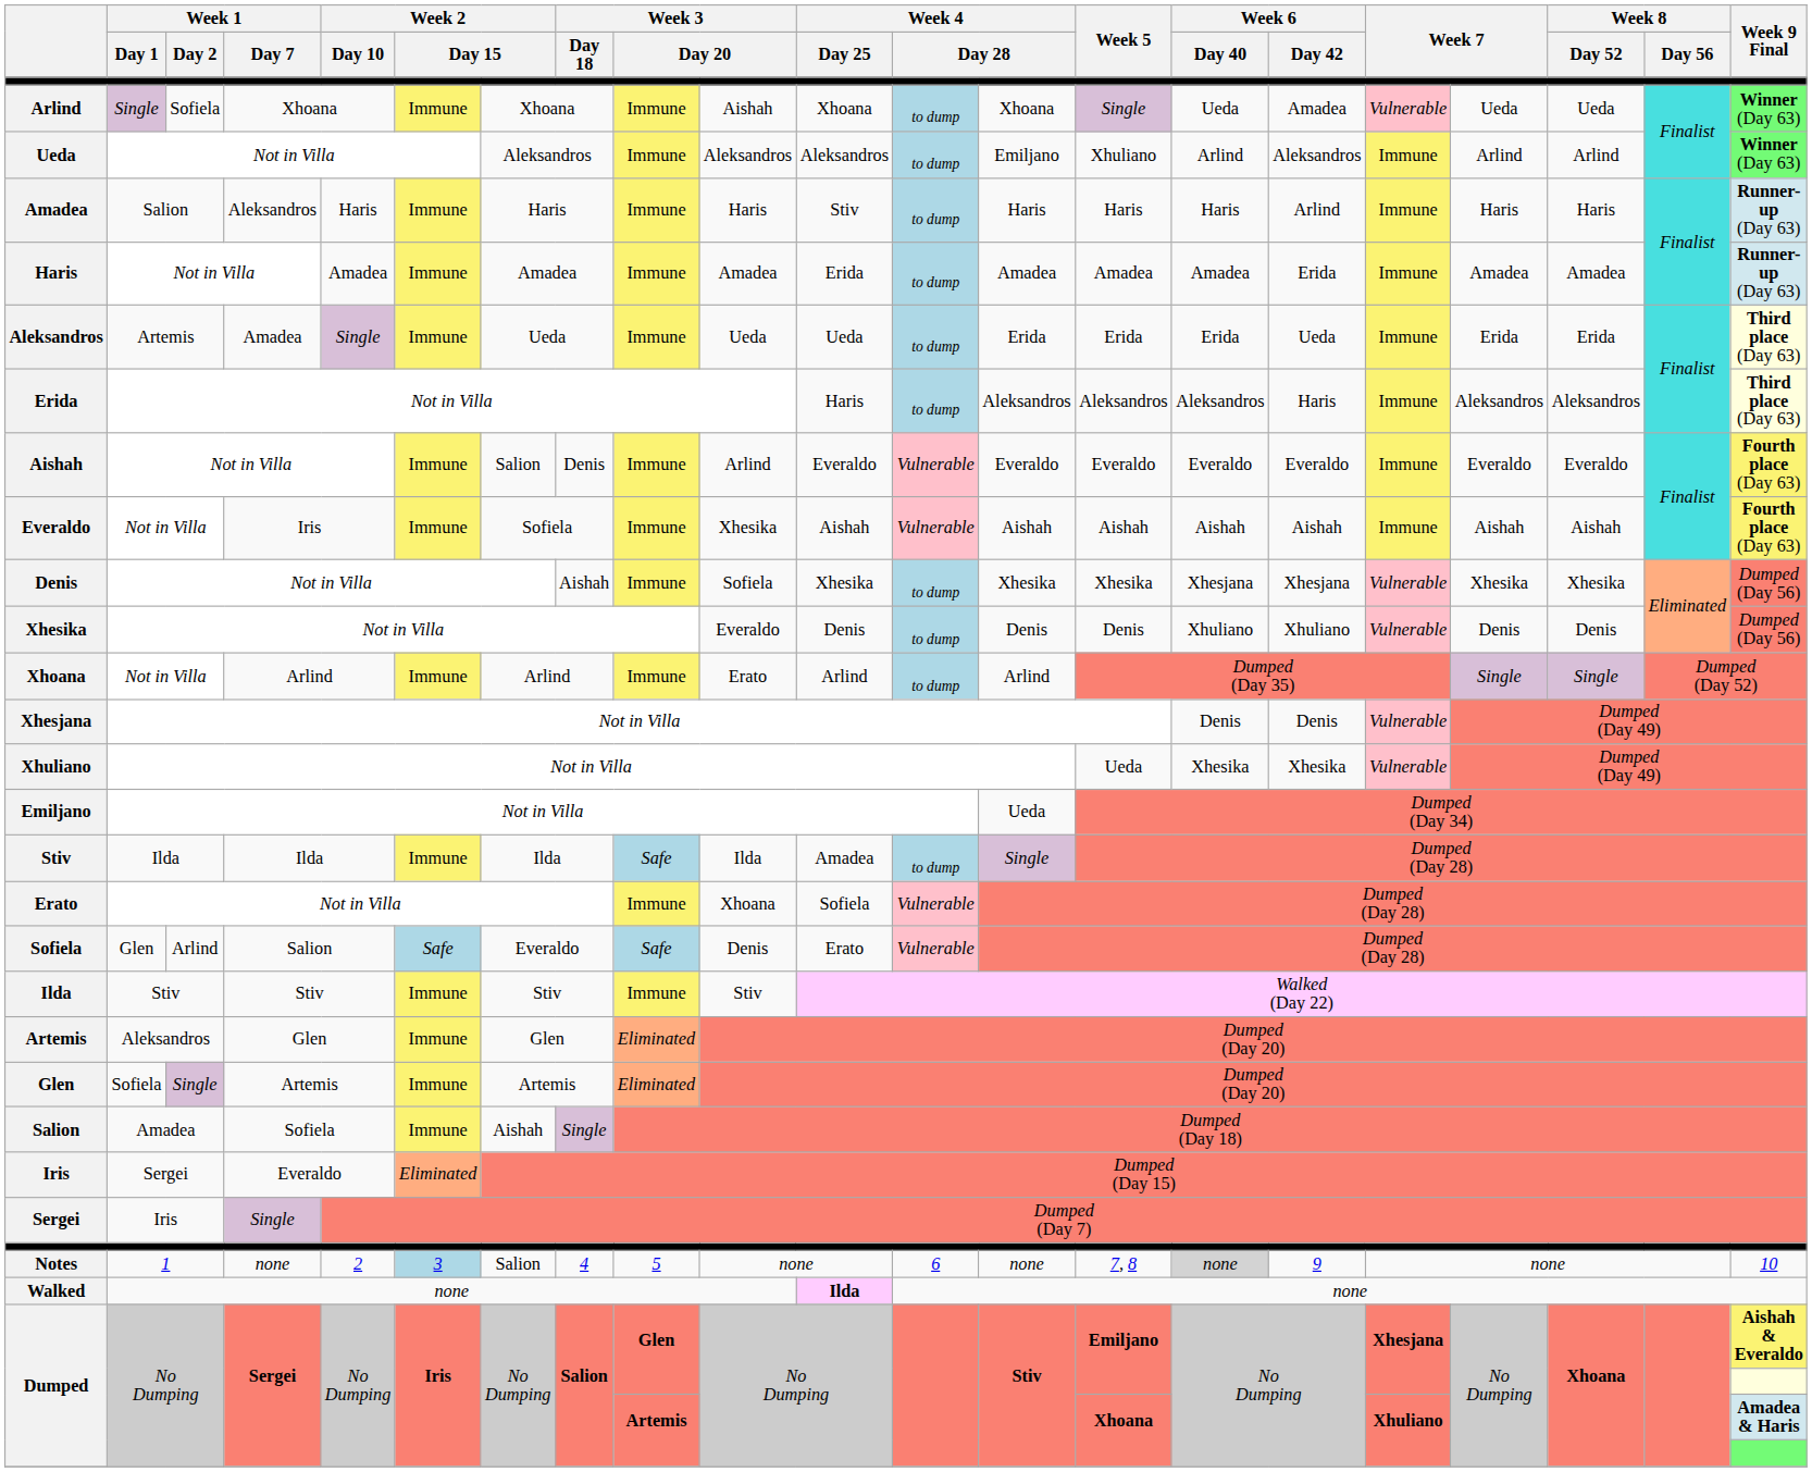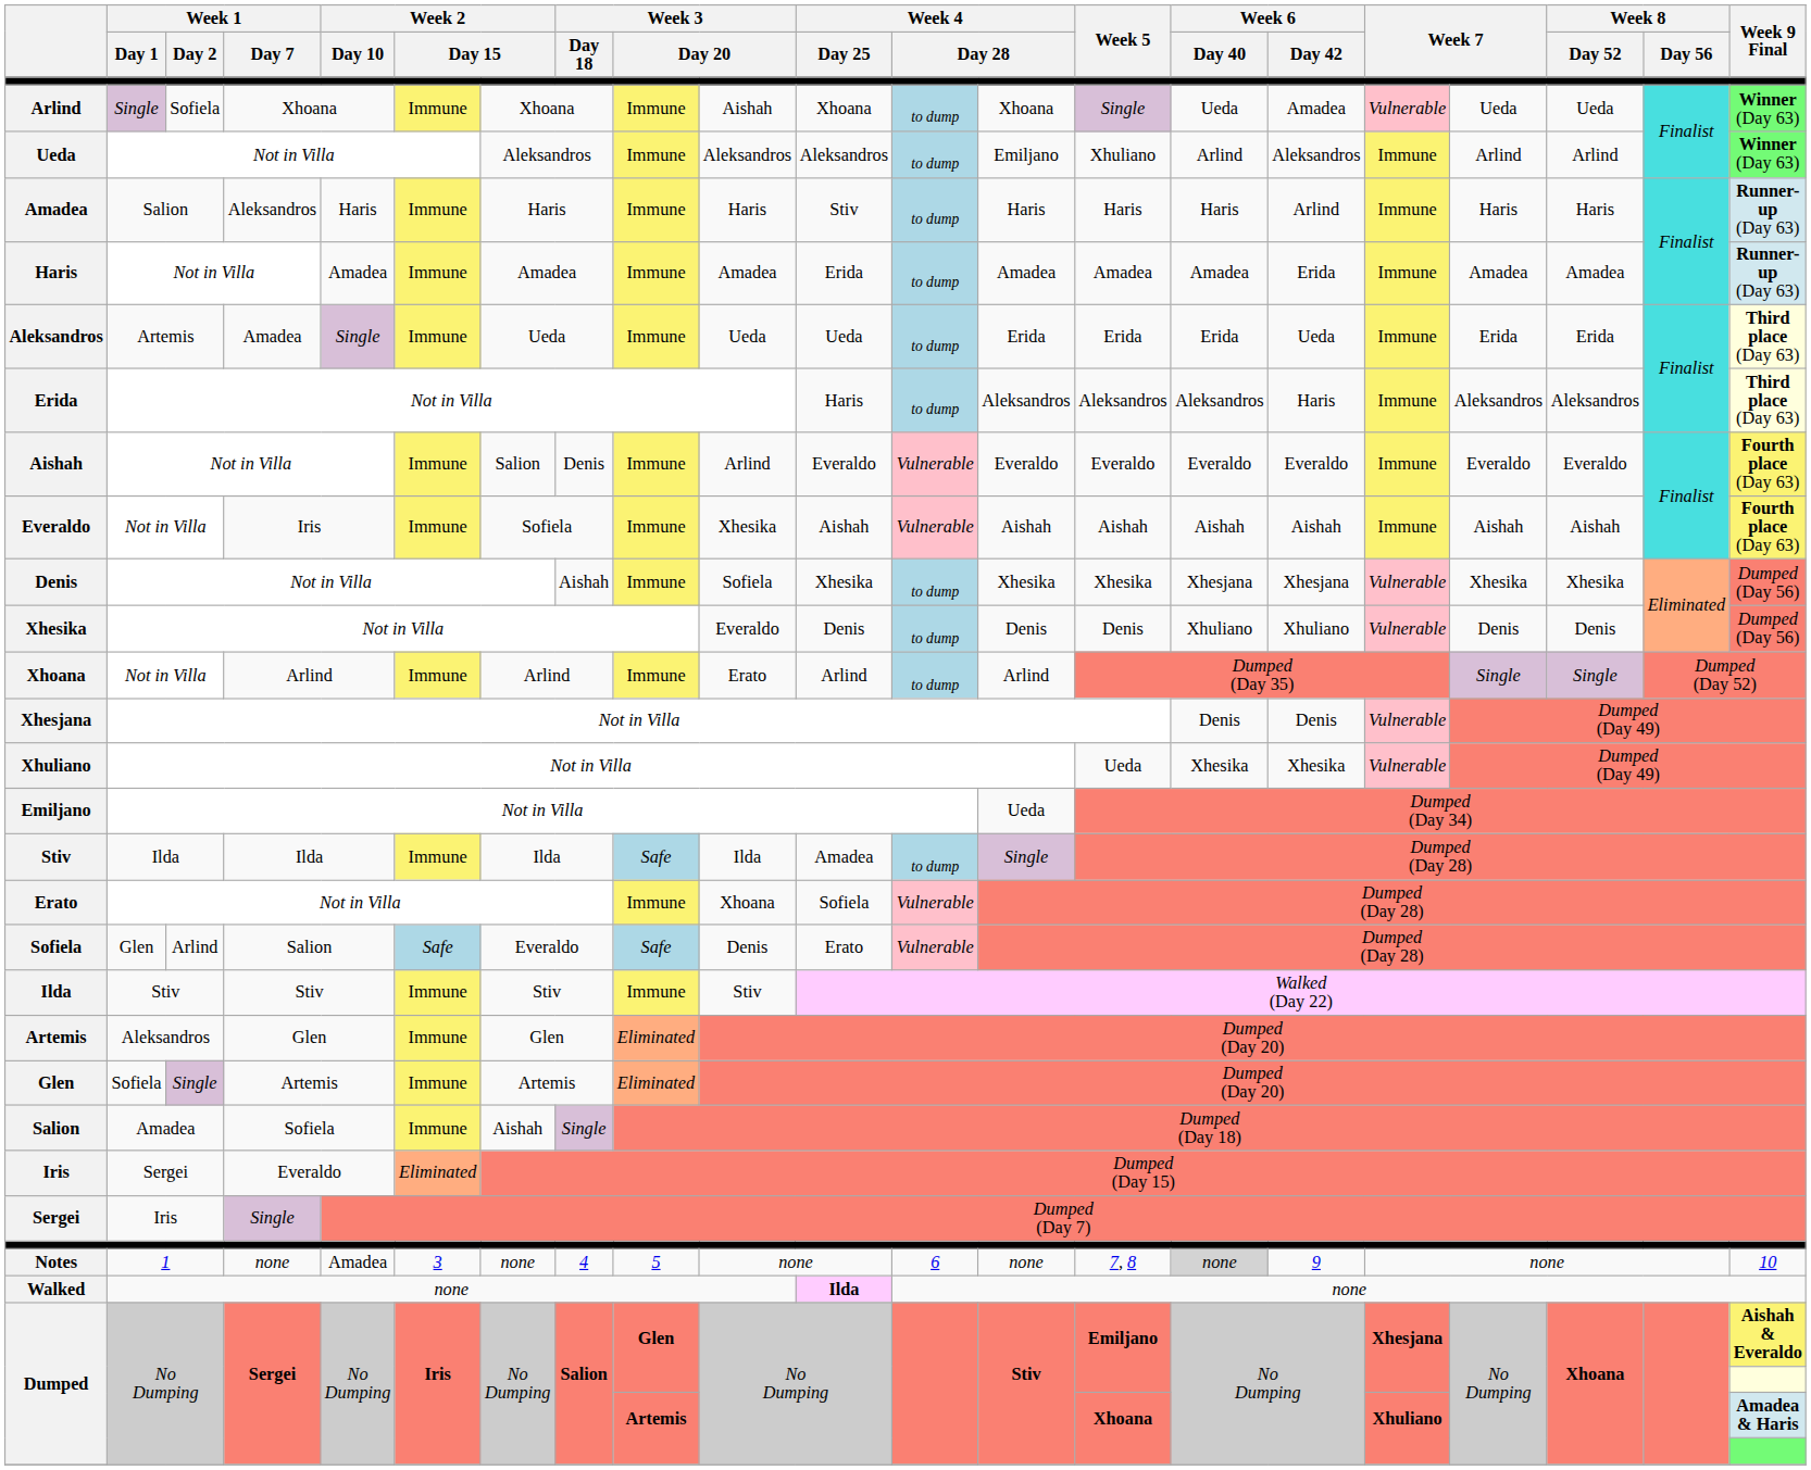Notes | Week 2 / Day 10: 2 -> Amadea
Notes | column 6: lightblue background -> no background
Notes | column 7: Salion -> none
